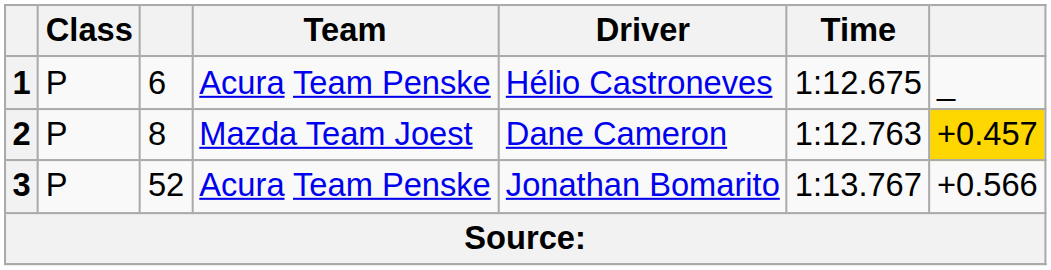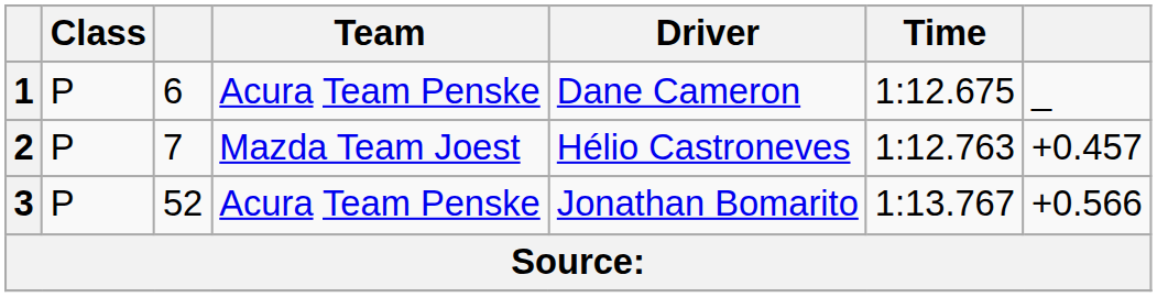1 | Driver: Hélio Castroneves -> Dane Cameron
2 | column 3: 8 -> 7
2 | Driver: Dane Cameron -> Hélio Castroneves
2 | column 7: gold background -> no background
